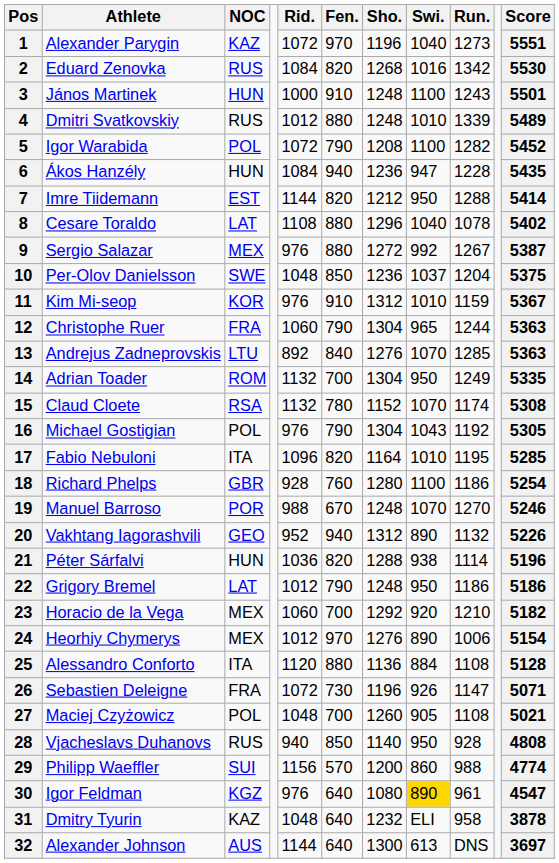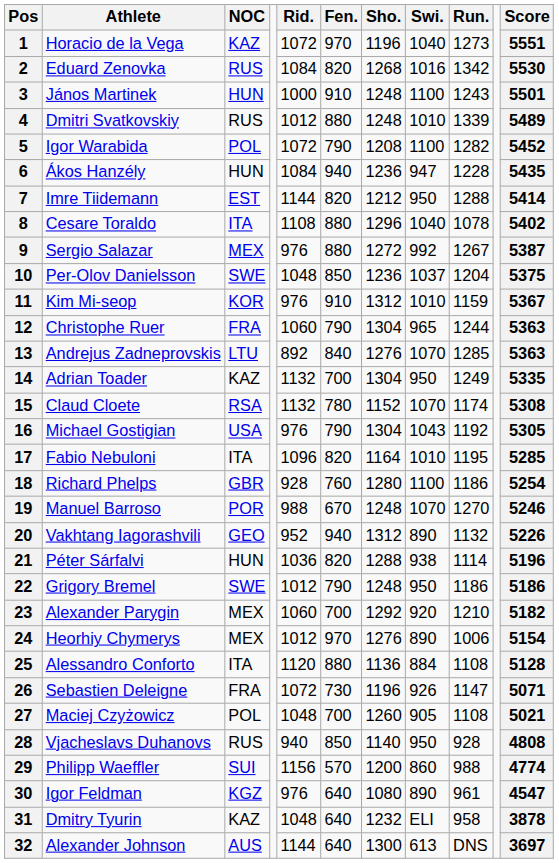1 | Athlete: Alexander Parygin -> Horacio de la Vega
8 | NOC: LAT -> ITA
14 | NOC: ROM -> KAZ
16 | NOC: POL -> USA
22 | NOC: LAT -> SWE
23 | Athlete: Horacio de la Vega -> Alexander Parygin
30 | Swi.: gold background -> no background
